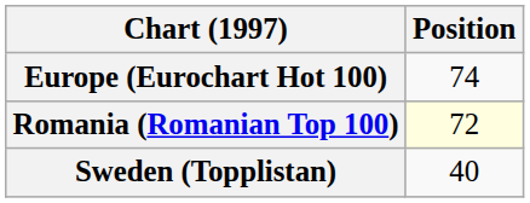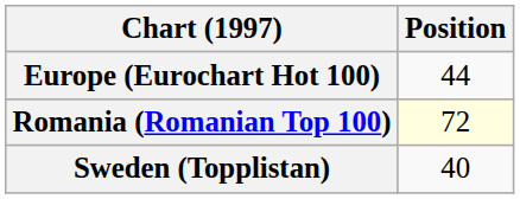Europe (Eurochart Hot 100) | Position: 74 -> 44
